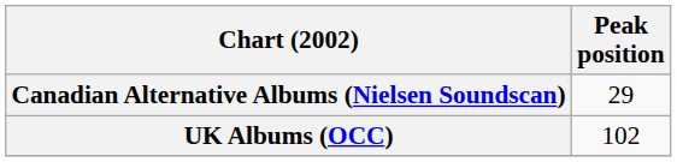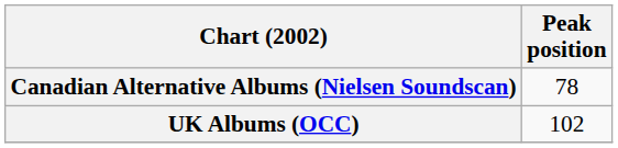Canadian Alternative Albums (Nielsen Soundscan) | Peak position: 29 -> 78
